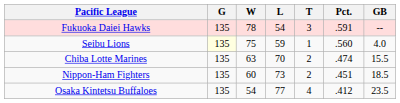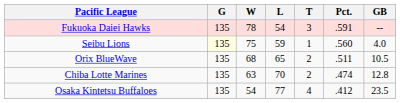+ row: Orix BlueWave | 135 | 68 | 65 | 2 | .511 | 10.5
Chiba Lotte Marines | GB: 15.5 -> 12.8
- row: Nippon-Ham Fighters | 135 | 60 | 73 | 2 | .451 | 18.5
